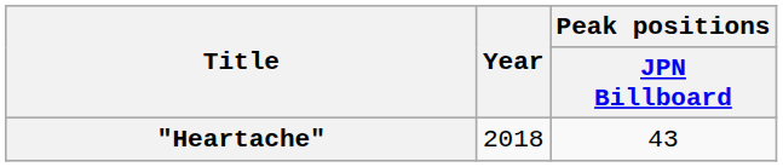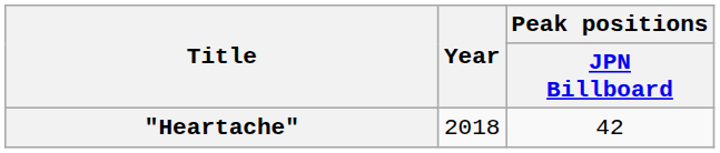"Heartache" | Peak positions / JPN Billboard: 43 -> 42
